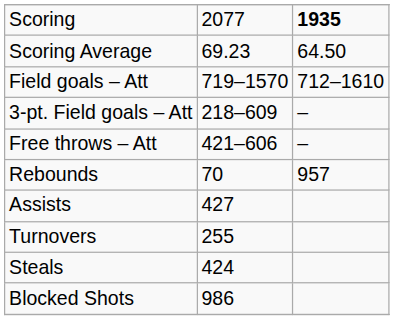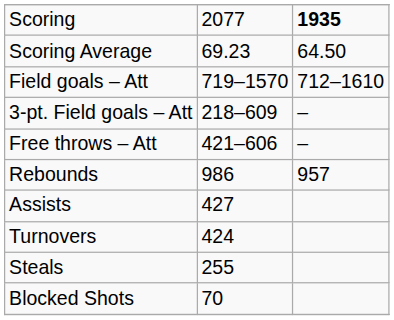Rebounds | column 2: 70 -> 986
Turnovers | column 2: 255 -> 424
Steals | column 2: 424 -> 255
Blocked Shots | column 2: 986 -> 70
